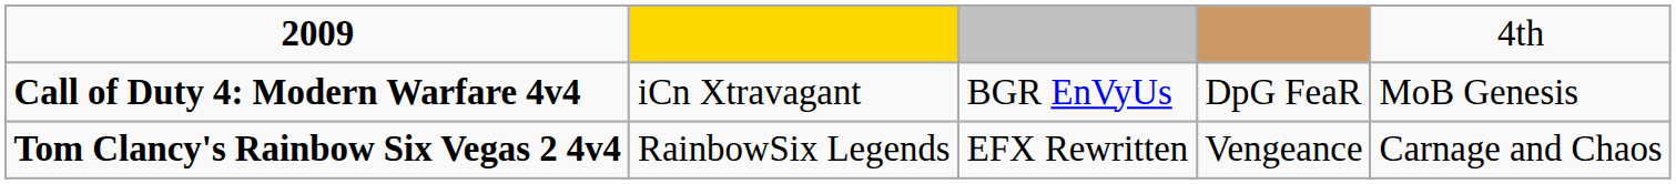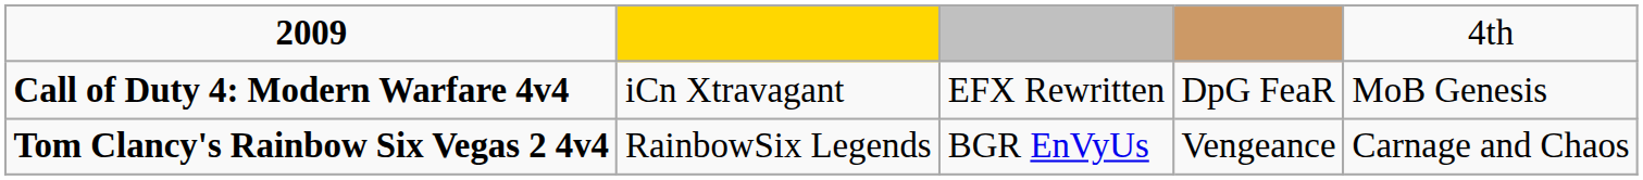Call of Duty 4: Modern Warfare 4v4 | column 3: BGR EnVyUs -> EFX Rewritten
Tom Clancy's Rainbow Six Vegas 2 4v4 | column 3: EFX Rewritten -> BGR EnVyUs
